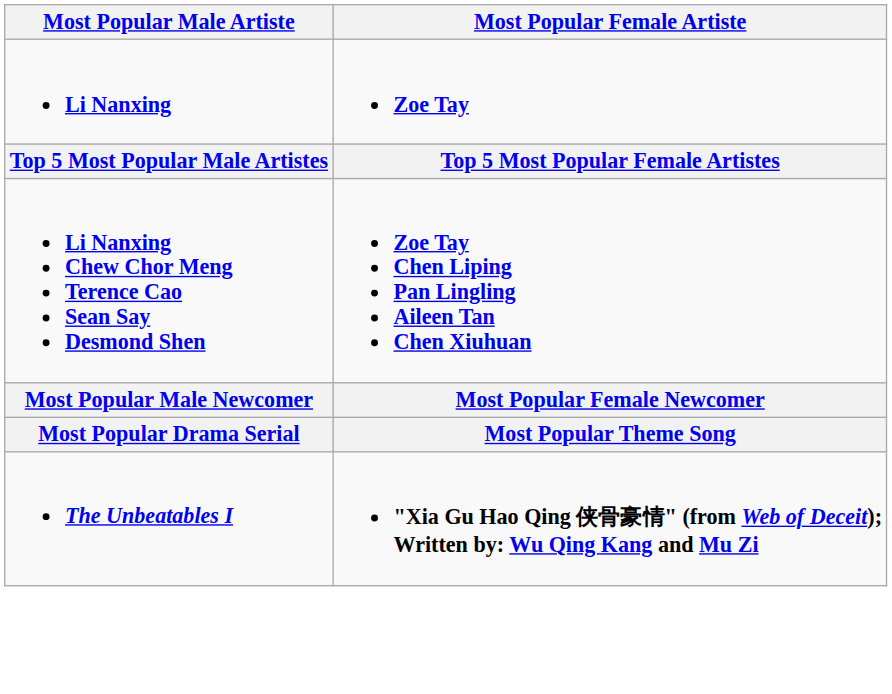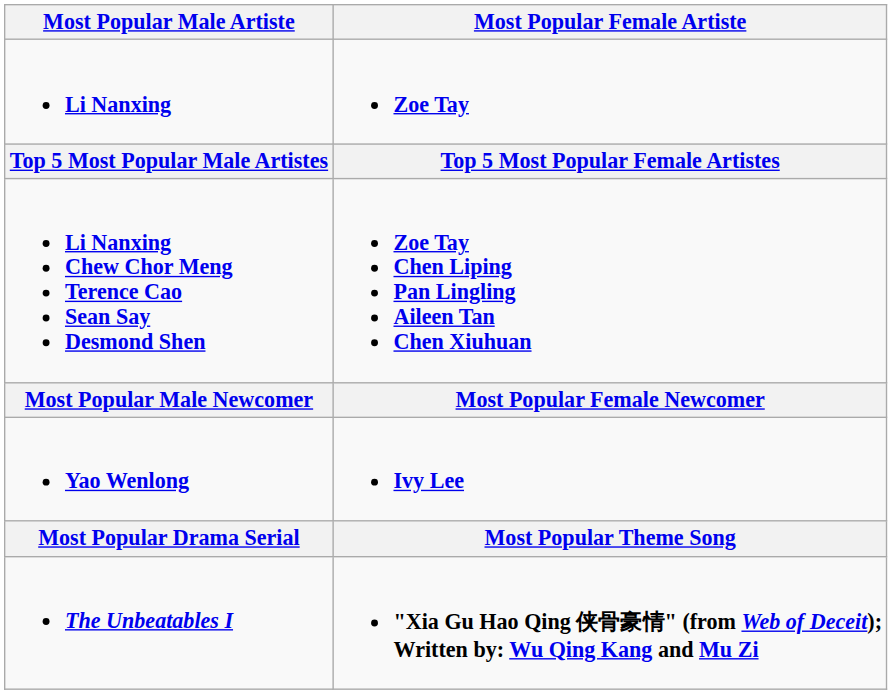+ row: Yao Wenlong | Ivy Lee
